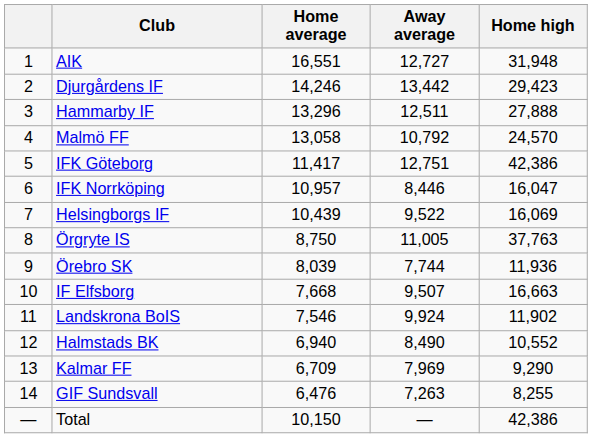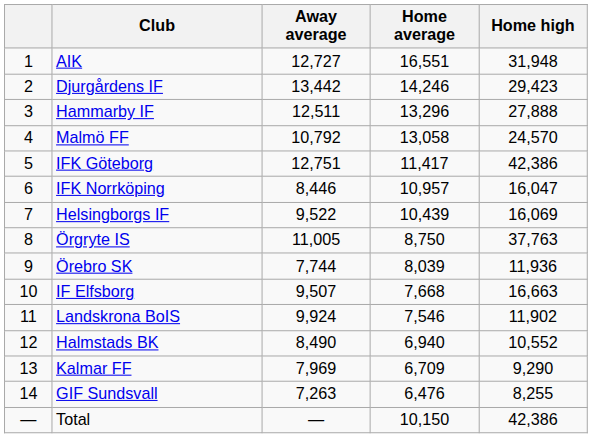columns swapped: Home average <-> Away average
